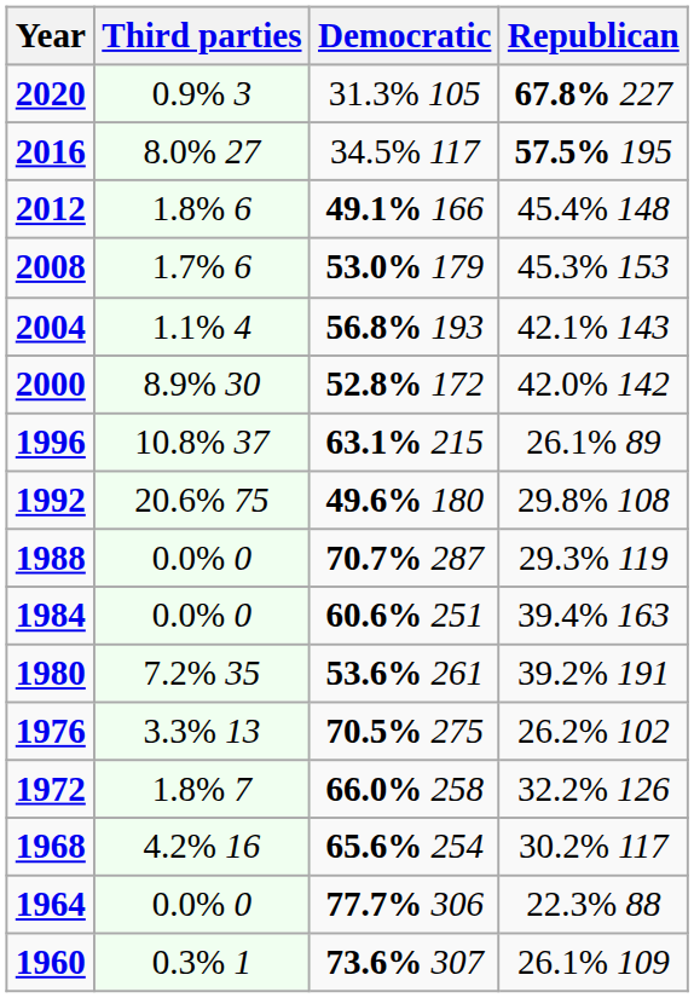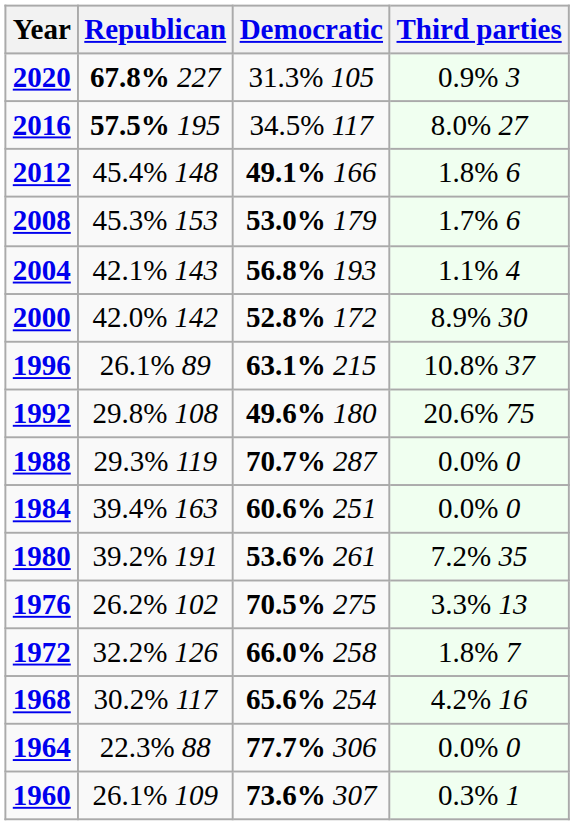columns swapped: Republican <-> Third parties
